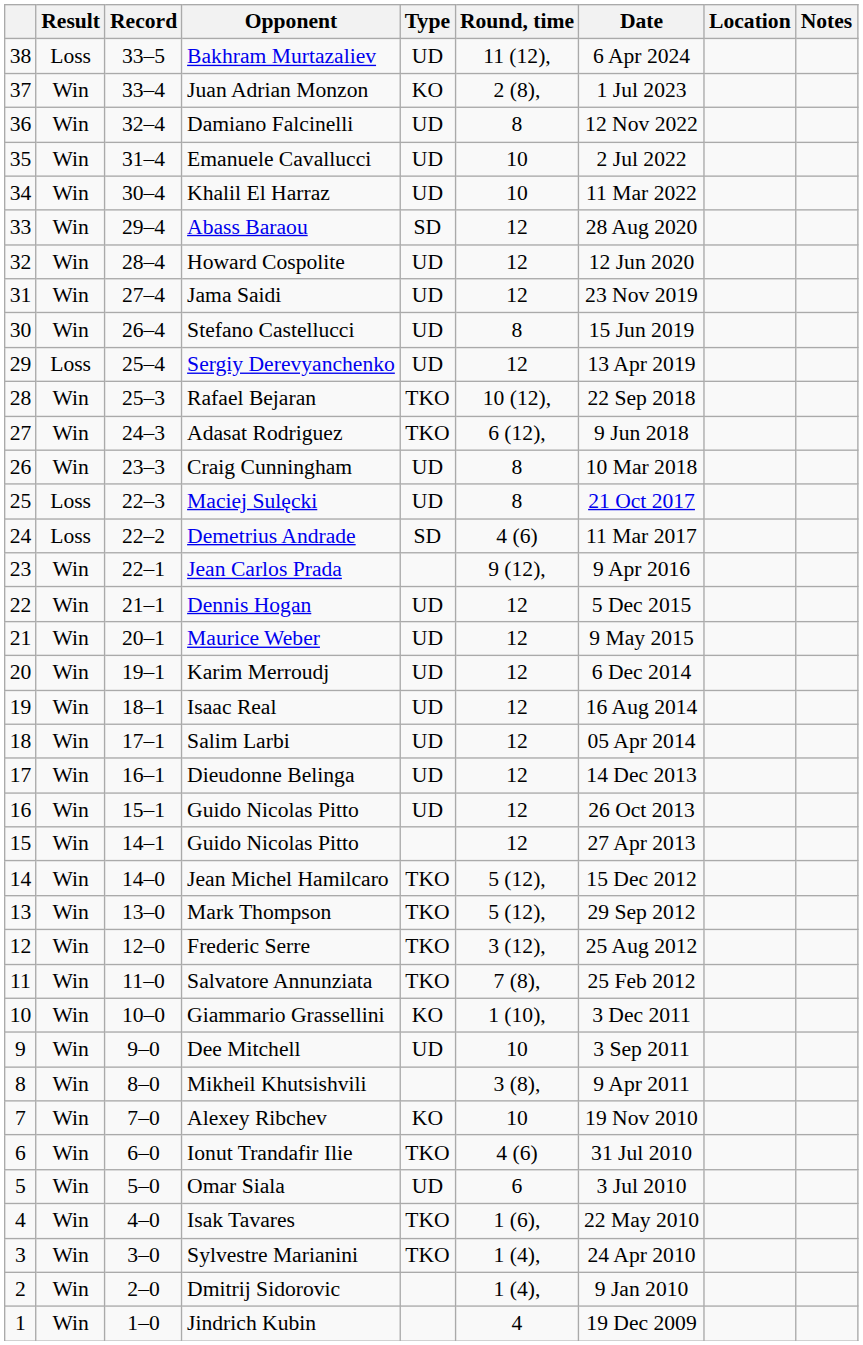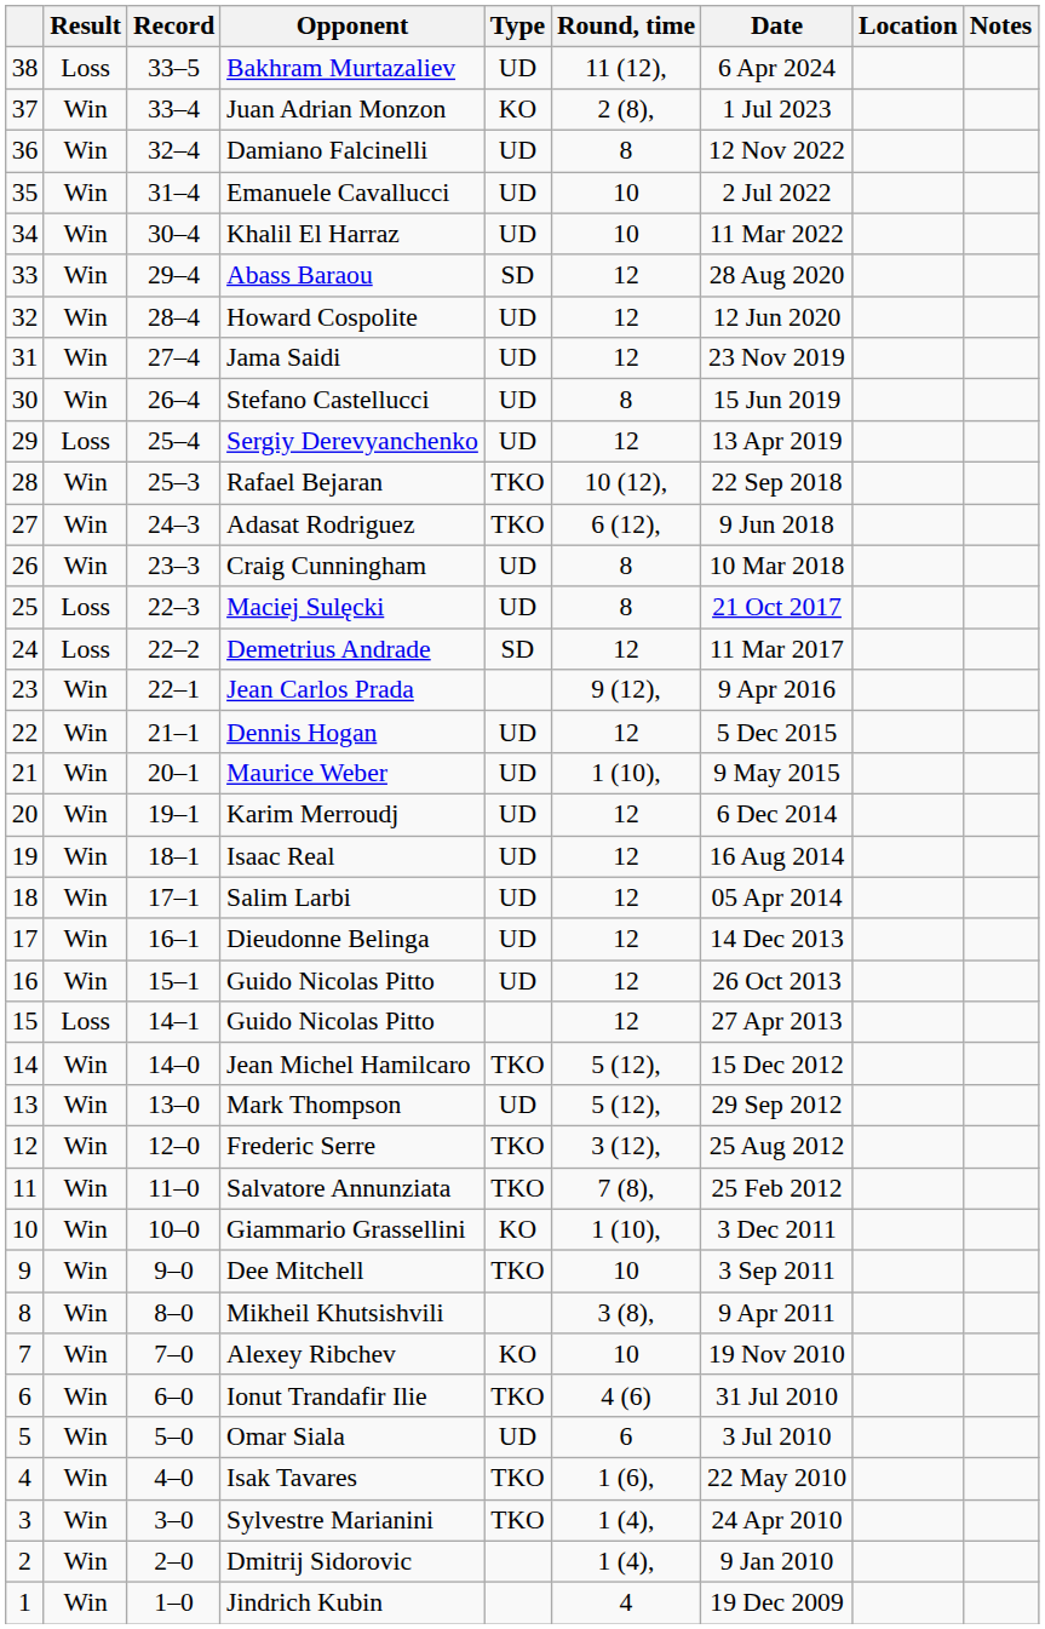Demetrius Andrade | Round, time: 4 (6) -> 12
Maurice Weber | Round, time: 12 -> 1 (10),
15 / Guido Nicolas Pitto | Result: Win -> Loss
Mark Thompson | Type: TKO -> UD
Dee Mitchell | Type: UD -> TKO
